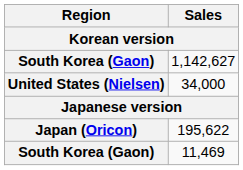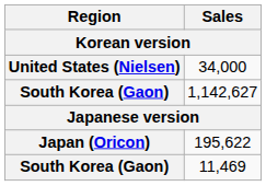rows swapped: 1,142,627 <-> 34,000
